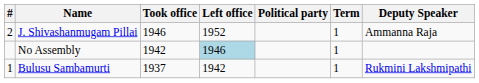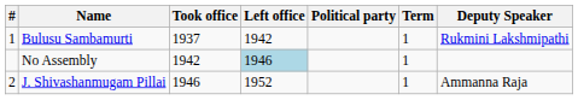rows swapped: Bulusu Sambamurti <-> J. Shivashanmugam Pillai
